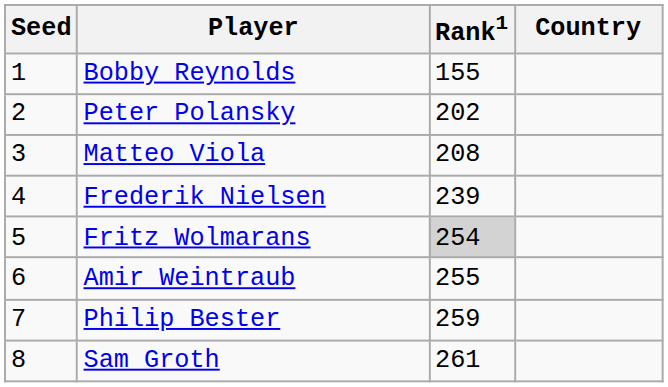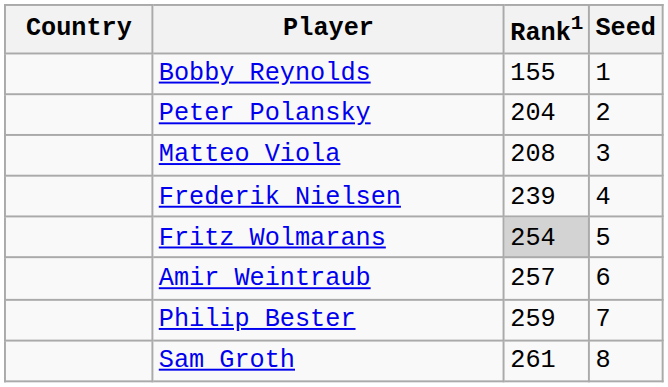columns swapped: Country <-> Seed
Peter Polansky | Rank1: 202 -> 204
Amir Weintraub | Rank1: 255 -> 257
